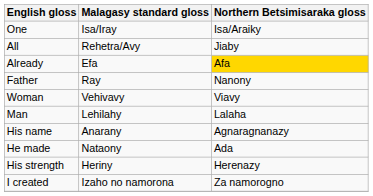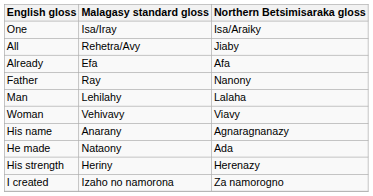Already | Northern Betsimisaraka gloss: gold background -> no background
rows swapped: Man <-> Woman
